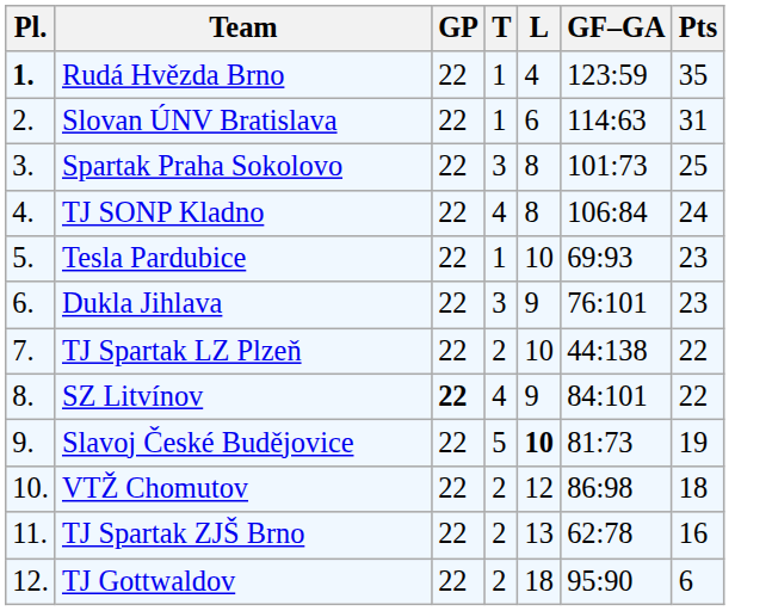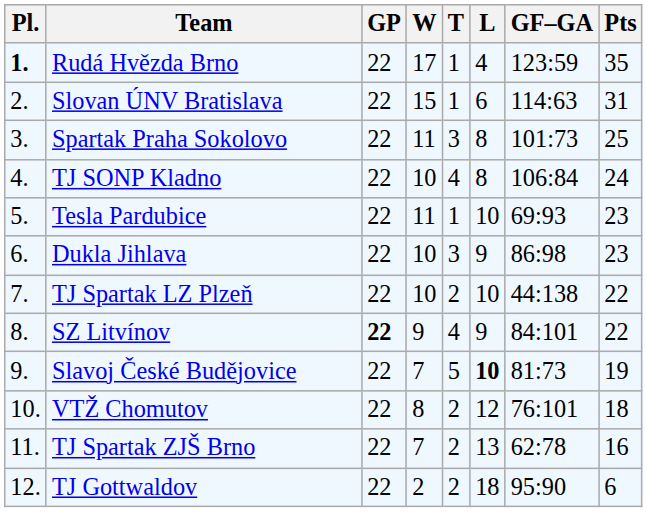+ column: W | 17 | 15 | 11 | 10 | 11 | 10 | 10 | 9 | 7 | 8 | 7 | 2
Dukla Jihlava | GF–GA: 76:101 -> 86:98
VTŽ Chomutov | GF–GA: 86:98 -> 76:101
